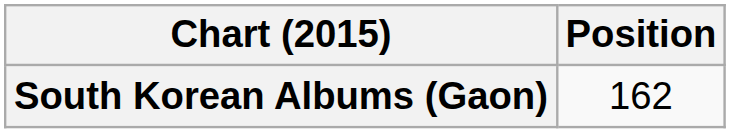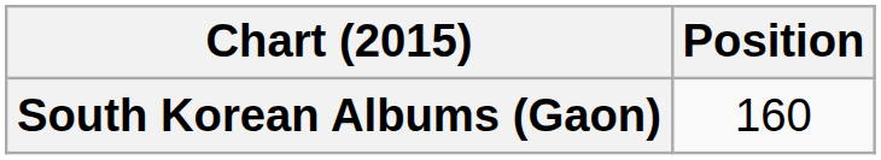South Korean Albums (Gaon) | Position: 162 -> 160
